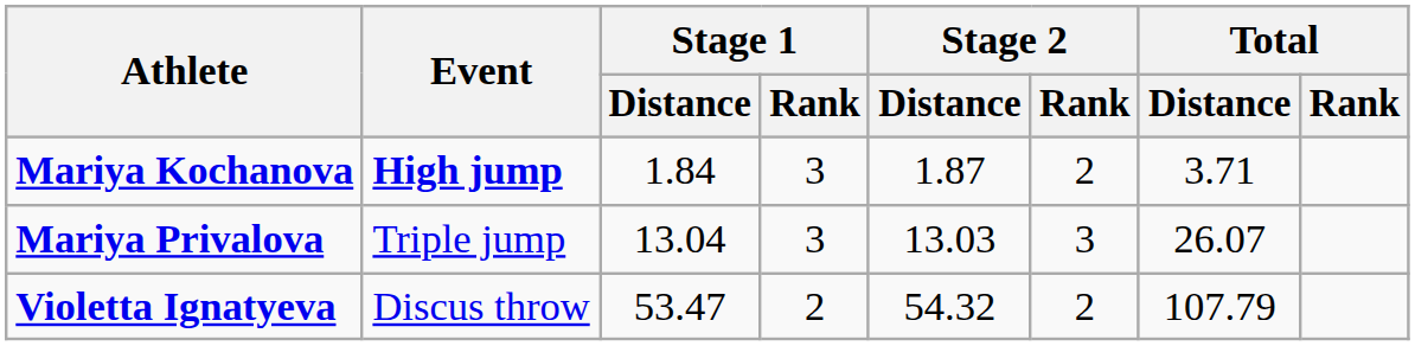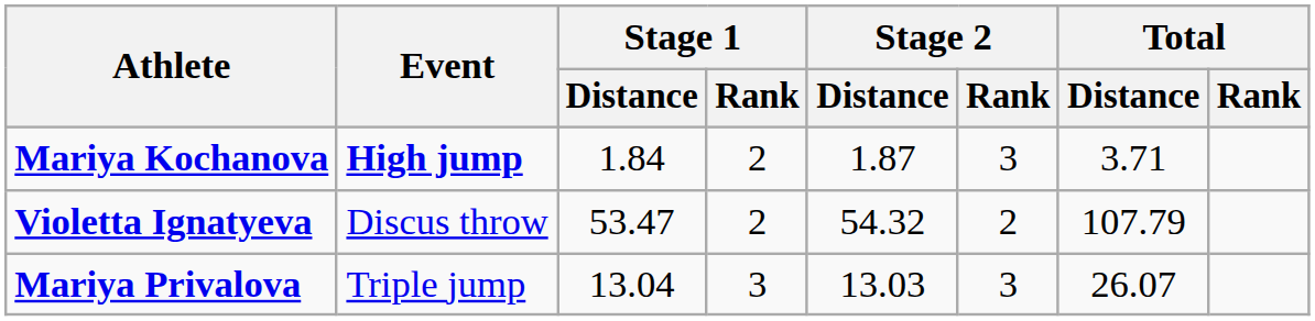Mariya Kochanova | Stage 1 / Rank: 3 -> 2
Mariya Kochanova | Stage 2 / Rank: 2 -> 3
rows swapped: Mariya Privalova <-> Violetta Ignatyeva
